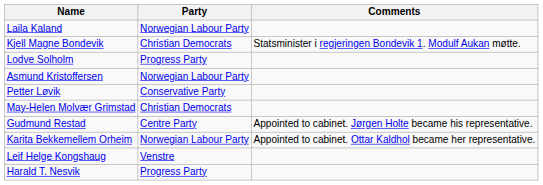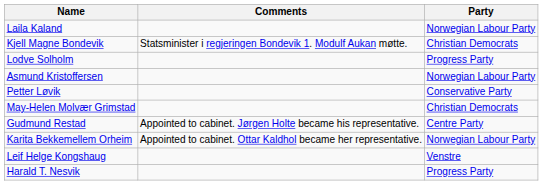columns swapped: Party <-> Comments
